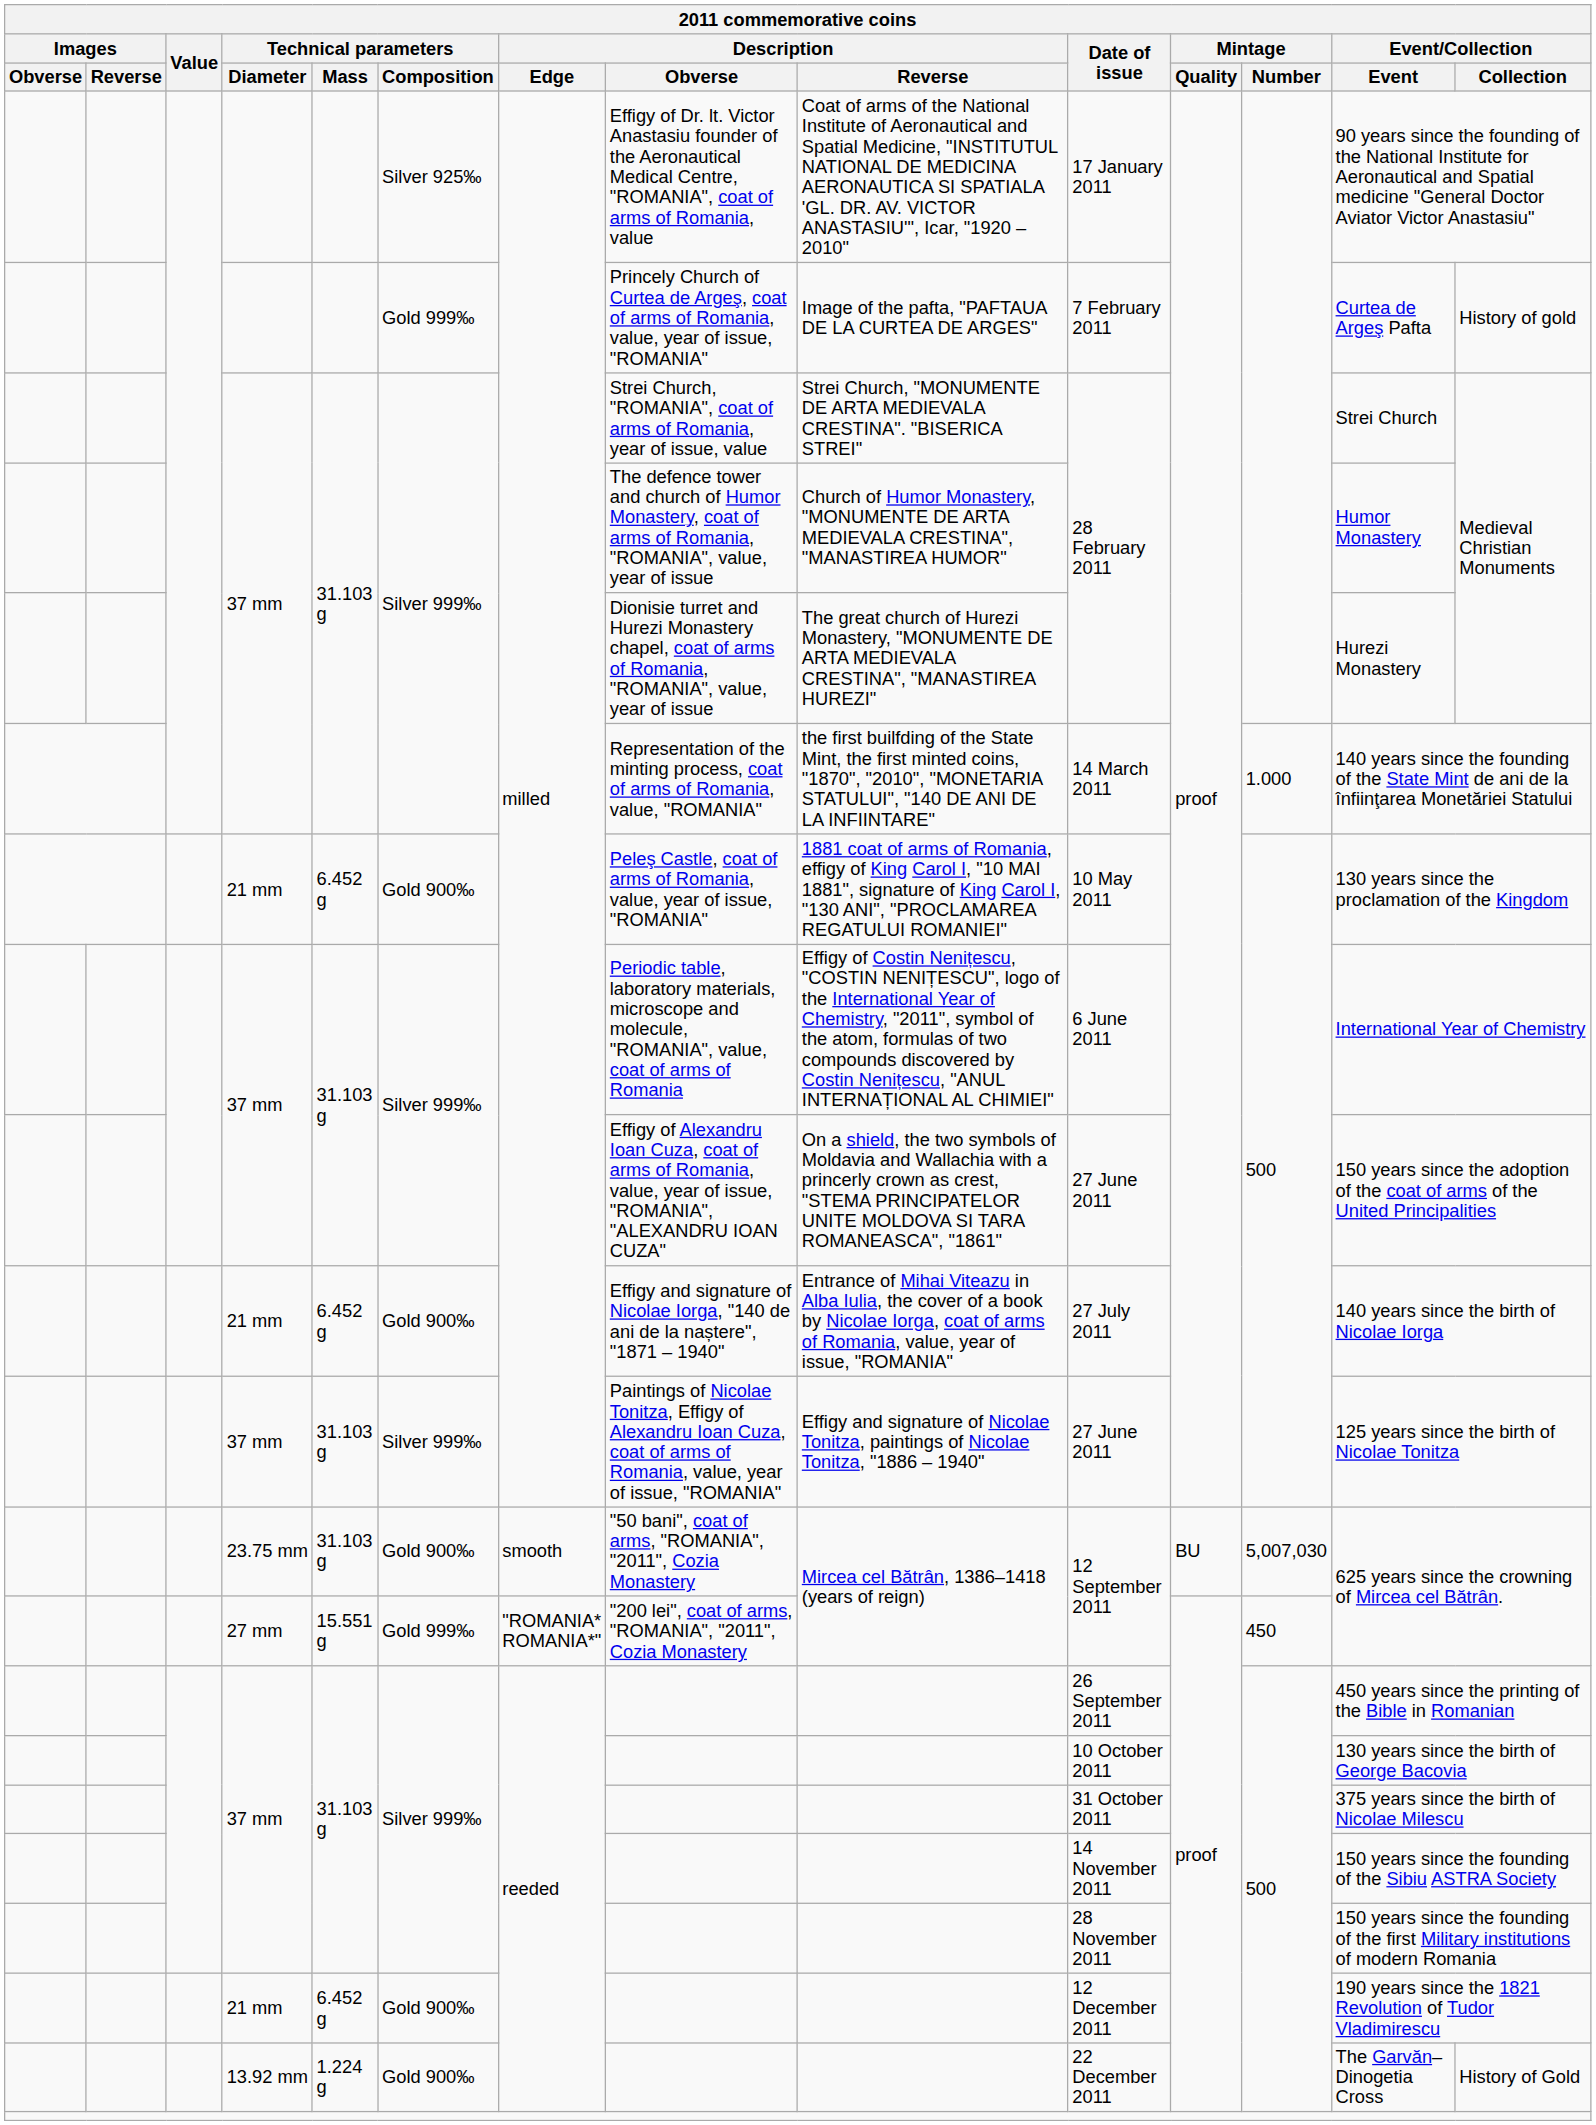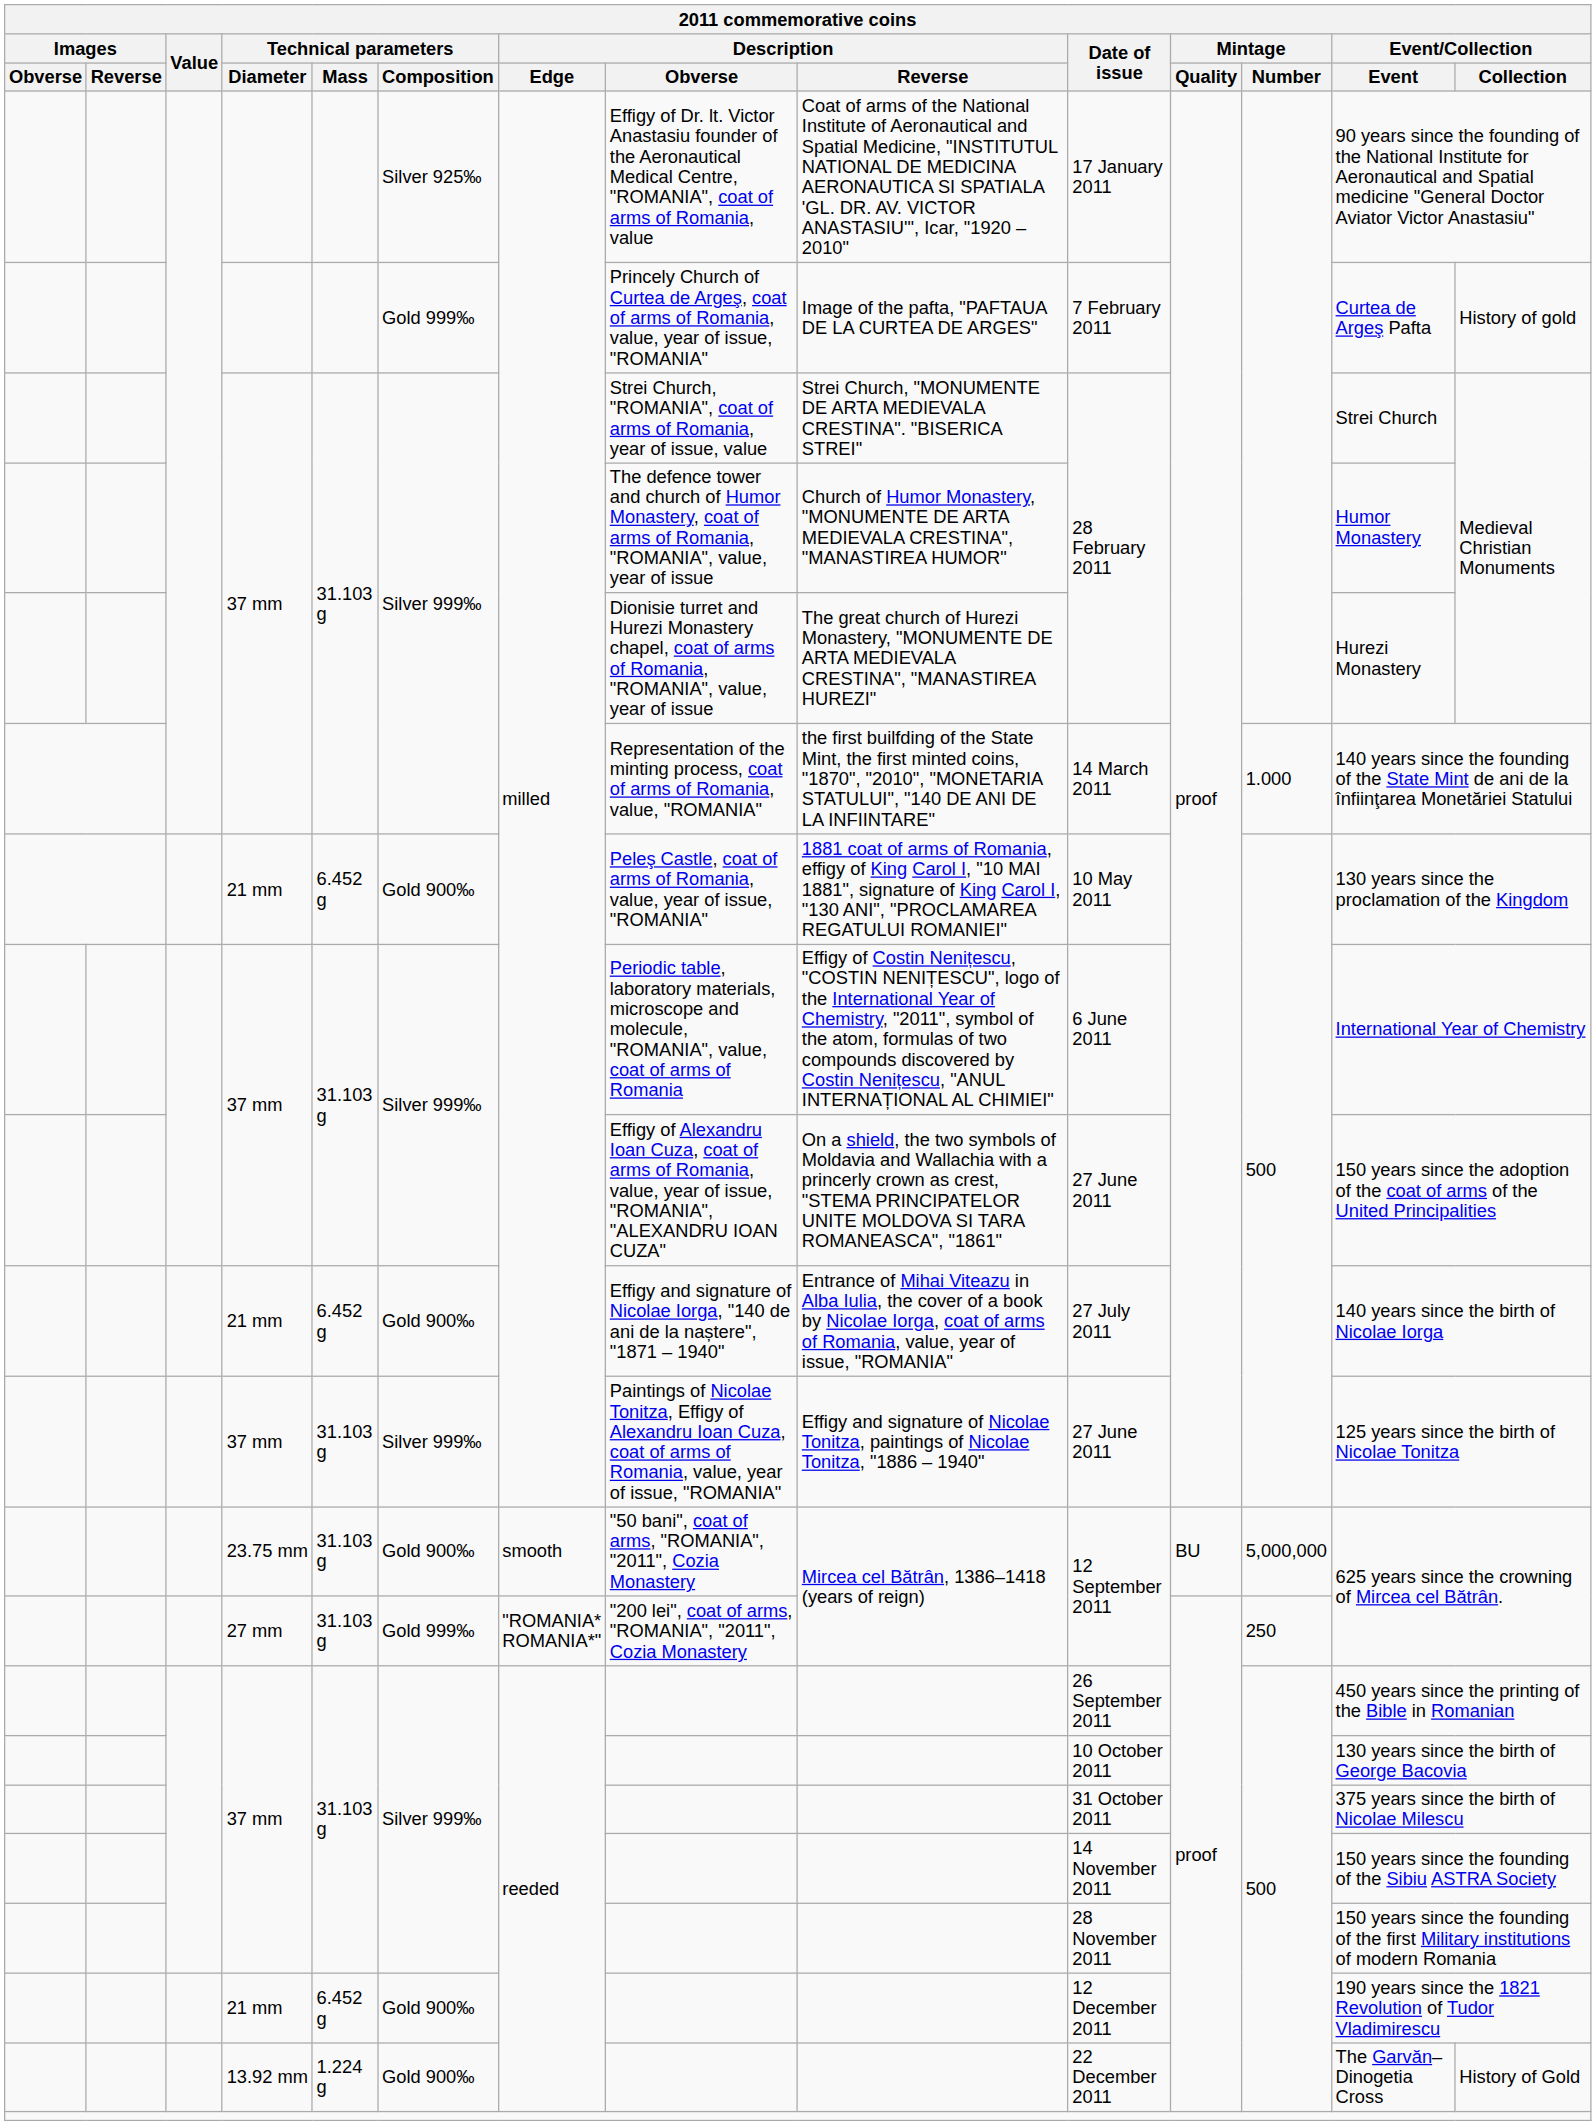23.75 mm | Mintage / Number: 5,007,030 -> 5,000,000
27 mm | Technical parameters / Mass: 15.551 g -> 31.103 g
27 mm | Mintage / Number: 450 -> 250
